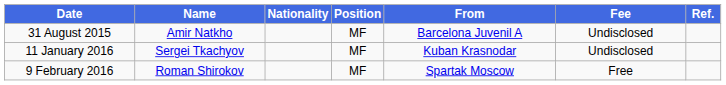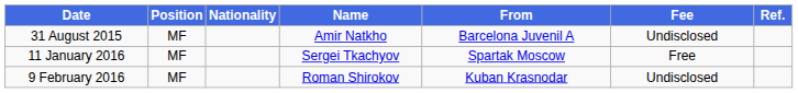columns swapped: Position <-> Name
11 January 2016 | From: Kuban Krasnodar -> Spartak Moscow
11 January 2016 | Fee: Undisclosed -> Free
9 February 2016 | From: Spartak Moscow -> Kuban Krasnodar
9 February 2016 | Fee: Free -> Undisclosed
